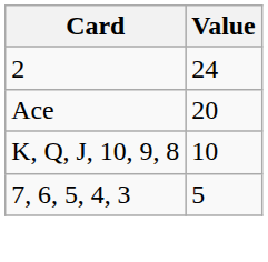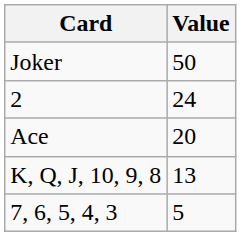+ row: Joker | 50
K, Q, J, 10, 9, 8 | Value: 10 -> 13
